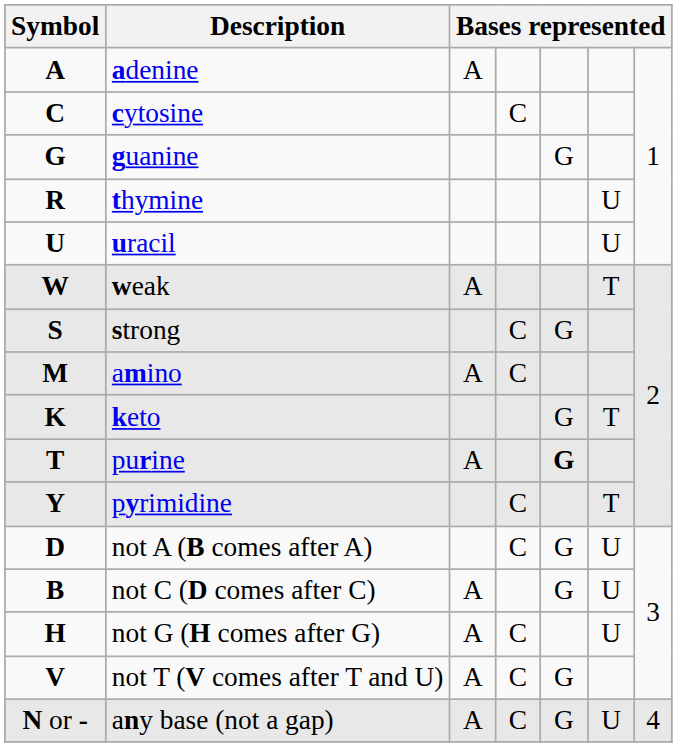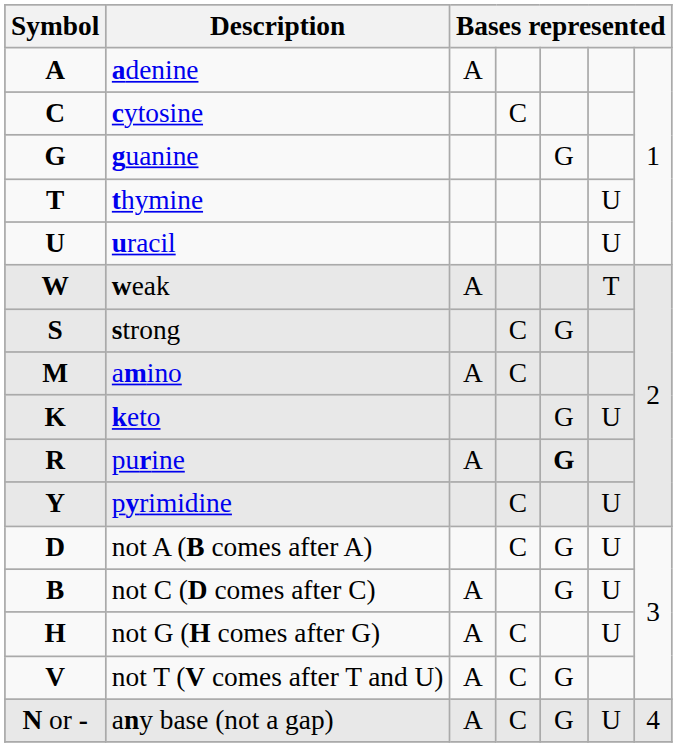thymine | Symbol: R -> T
keto | column 6: T -> U
purine | Symbol: T -> R
pyrimidine | column 6: T -> U
